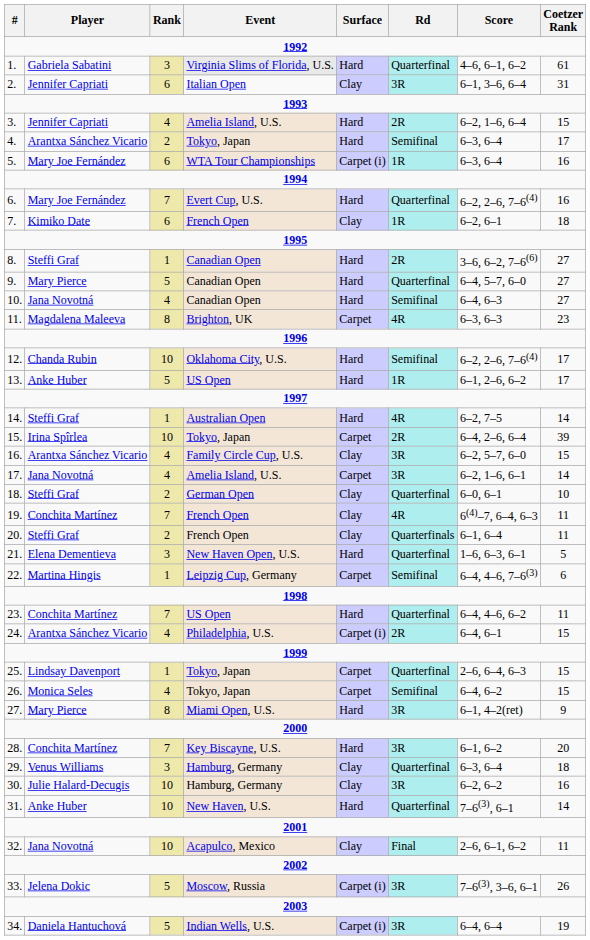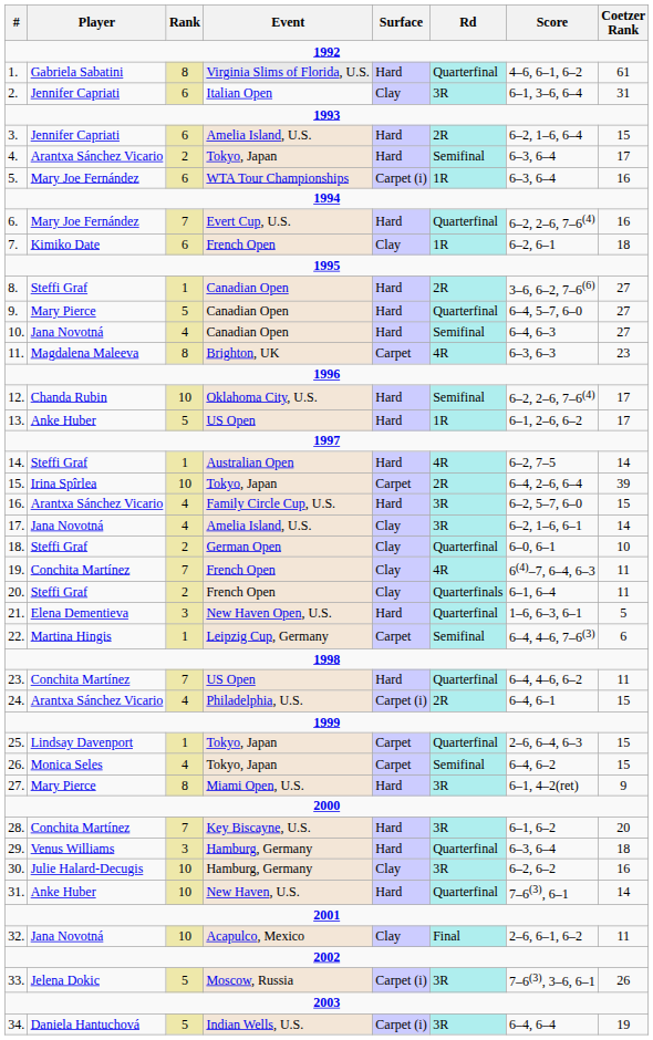1. | Rank: 3 -> 8
3. | Rank: 4 -> 6
16. | Surface: Clay -> Hard
17. | Surface: Carpet -> Clay
29. | Surface: Clay -> Hard
